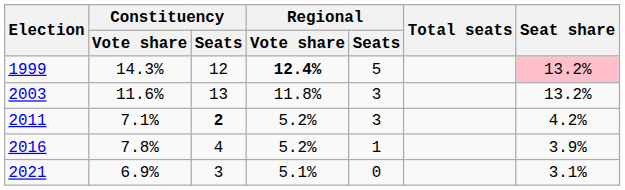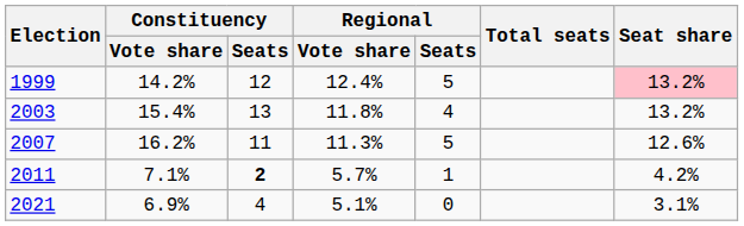1999 | Constituency / Vote share: 14.3% -> 14.2%
1999 | Regional / Vote share: bold -> normal
2003 | Constituency / Vote share: 11.6% -> 15.4%
2003 | Regional / Seats: 3 -> 4
+ row: 2007 | 16.2% | 11 | 11.3% | 5 | 12.6%
2011 | Regional / Vote share: 5.2% -> 5.7%
2011 | Regional / Seats: 3 -> 1
- row: 2016 | 7.8% | 4 | 5.2% | 1 | 3.9%
2021 | Constituency / Seats: 3 -> 4
